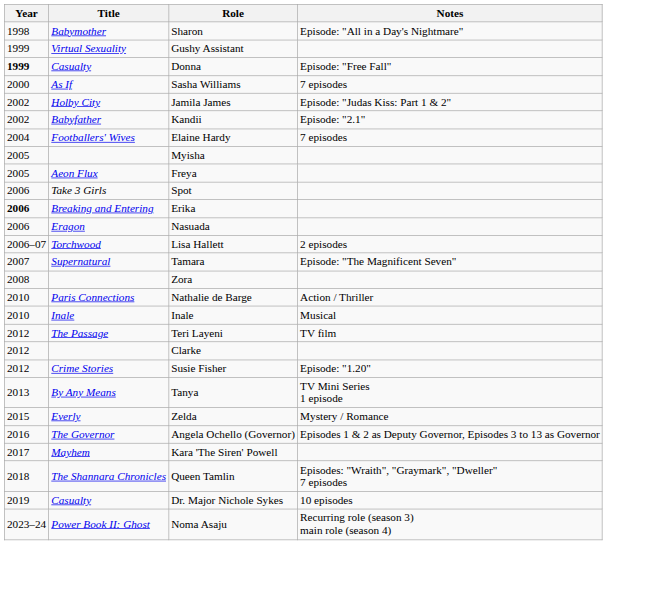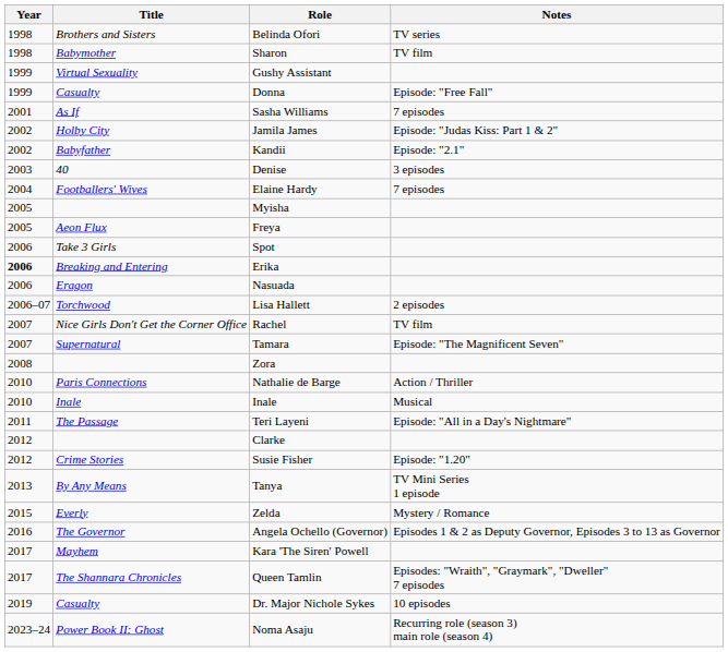+ row: 1998 | Brothers and Sisters | Belinda Ofori | TV series
Sharon | Notes: Episode: "All in a Day's Nightmare" -> TV film
Donna | Year: bold -> normal
Sasha Williams | Year: 2000 -> 2001
+ row: 2003 | 40 | Denise | 3 episodes
+ row: 2007 | Nice Girls Don't Get the Corner Office | Rachel | TV film
Teri Layeni | Year: 2012 -> 2011
Teri Layeni | Notes: TV film -> Episode: "All in a Day's Nightmare"
Queen Tamlin | Year: 2018 -> 2017
